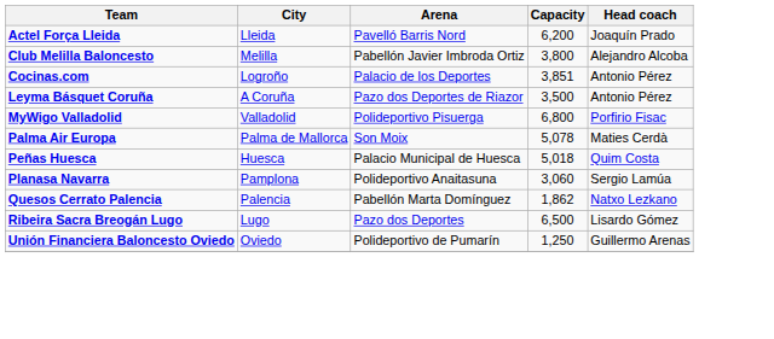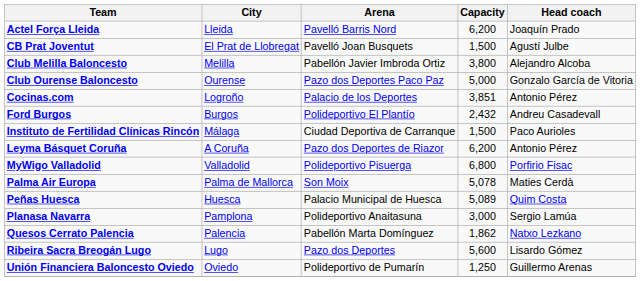+ row: CB Prat Joventut | El Prat de Llobregat | Pavelló Joan Busquets | 1,500 | Agustí Julbe
+ row: Club Ourense Baloncesto | Ourense | Pazo dos Deportes Paco Paz | 5,000 | Gonzalo García de Vitoria
+ row: Ford Burgos | Burgos | Polideportivo El Plantío | 2,432 | Andreu Casadevall
+ row: Instituto de Fertilidad Clínicas Rincón | Málaga | Ciudad Deportiva de Carranque | 1,500 | Paco Aurioles
Leyma Básquet Coruña | Capacity: 3,500 -> 6,200
Peñas Huesca | Capacity: 5,018 -> 5,089
Planasa Navarra | Capacity: 3,060 -> 3,000
Ribeira Sacra Breogán Lugo | Capacity: 6,500 -> 5,600
